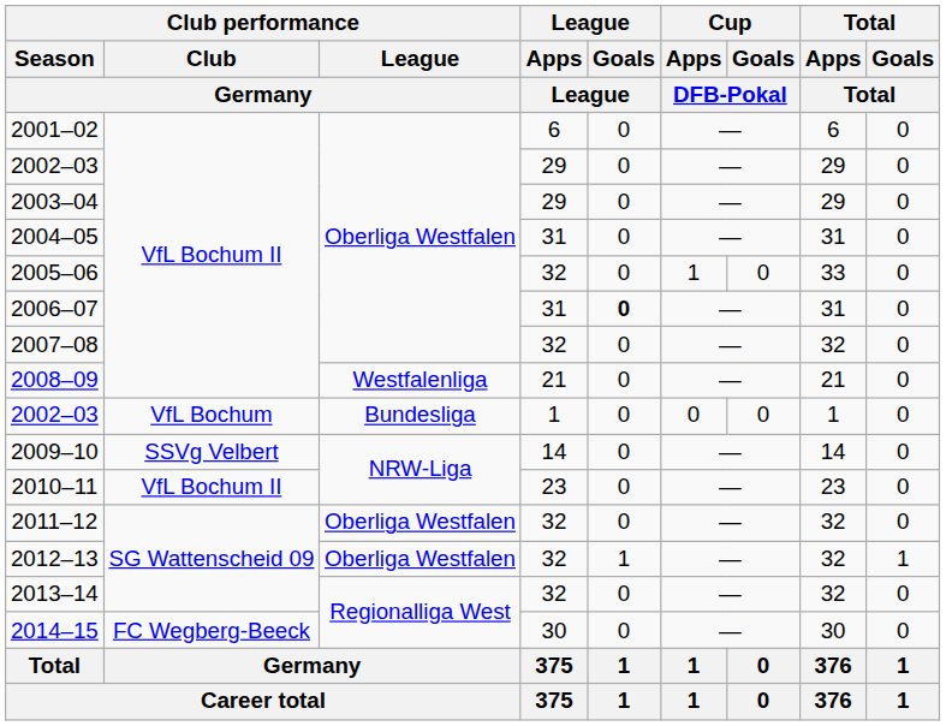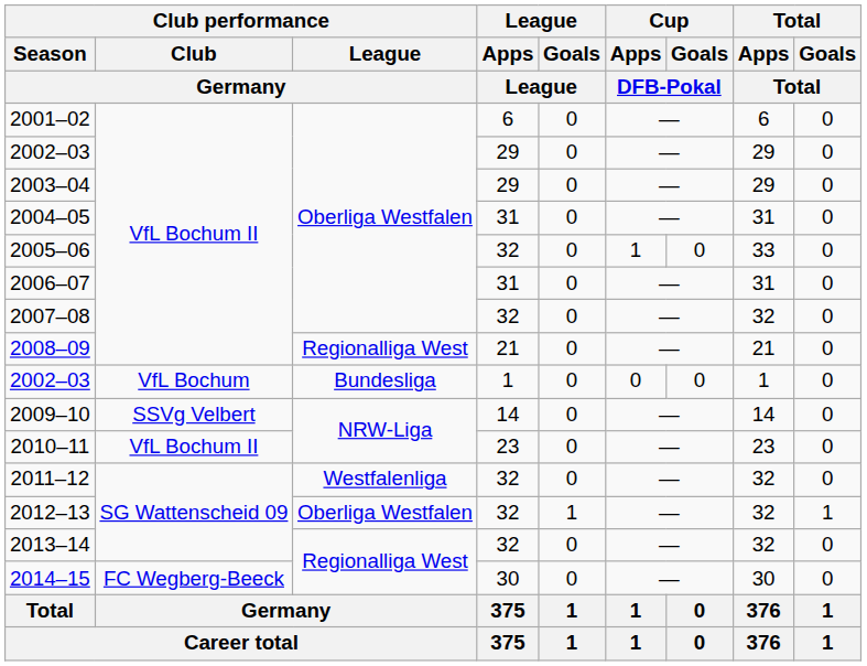2006–07 | League / Goals / League: bold -> normal
2008–09 | Club performance / League / Germany: Westfalenliga -> Regionalliga West
2011–12 | Club performance / League / Germany: Oberliga Westfalen -> Westfalenliga
